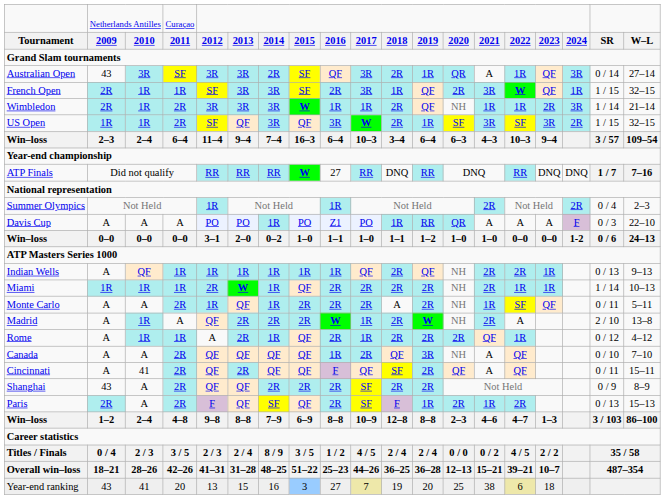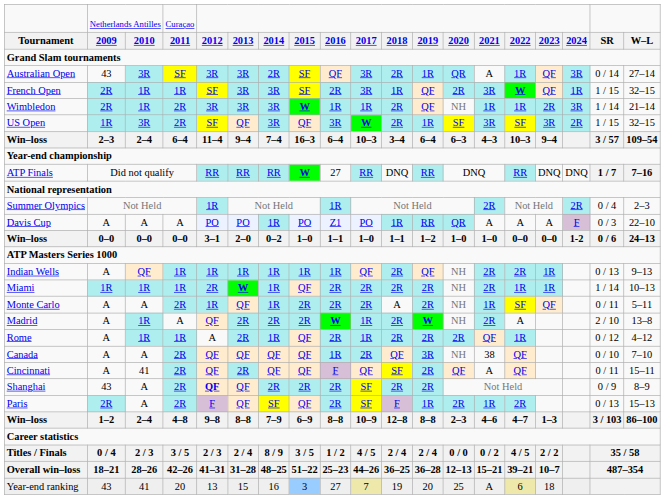US Open | column 3: 1R -> 3R
Canada | column 14: A -> 38
Shanghai | column 5: normal -> bold
Year-end ranking | column 14: 38 -> A
